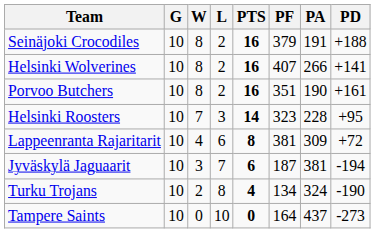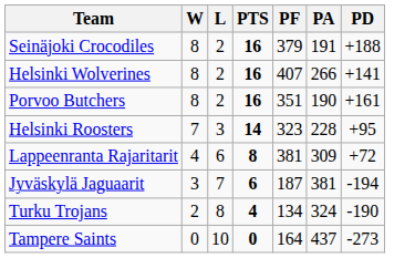- column: G | 10 | 10 | 10 | 10 | 10 | 10 | 10 | 10
